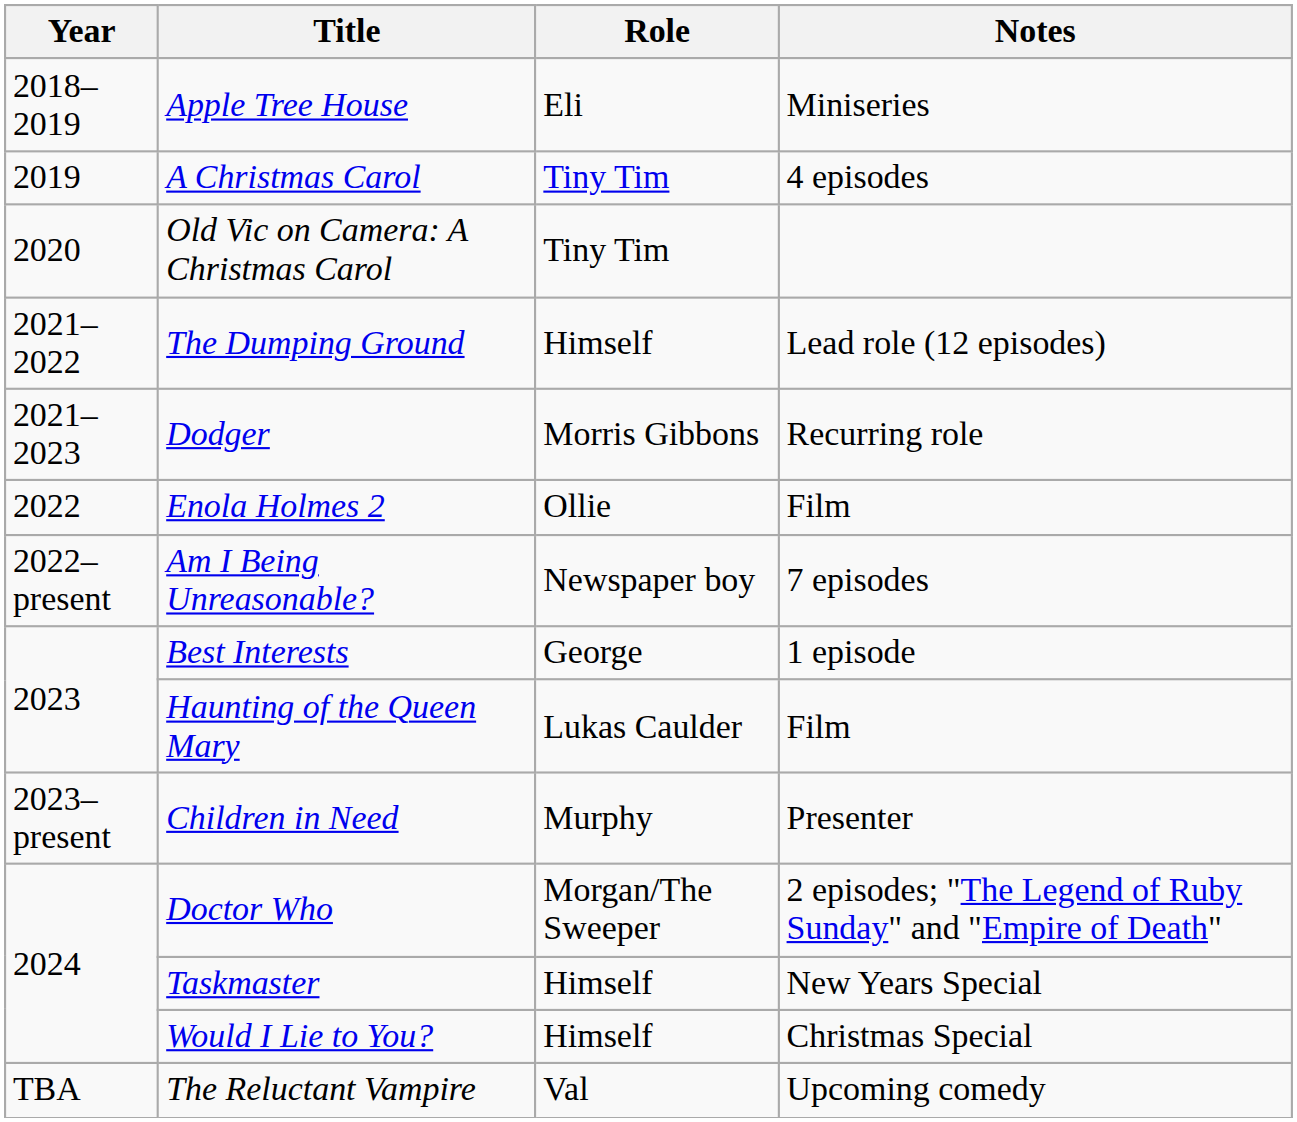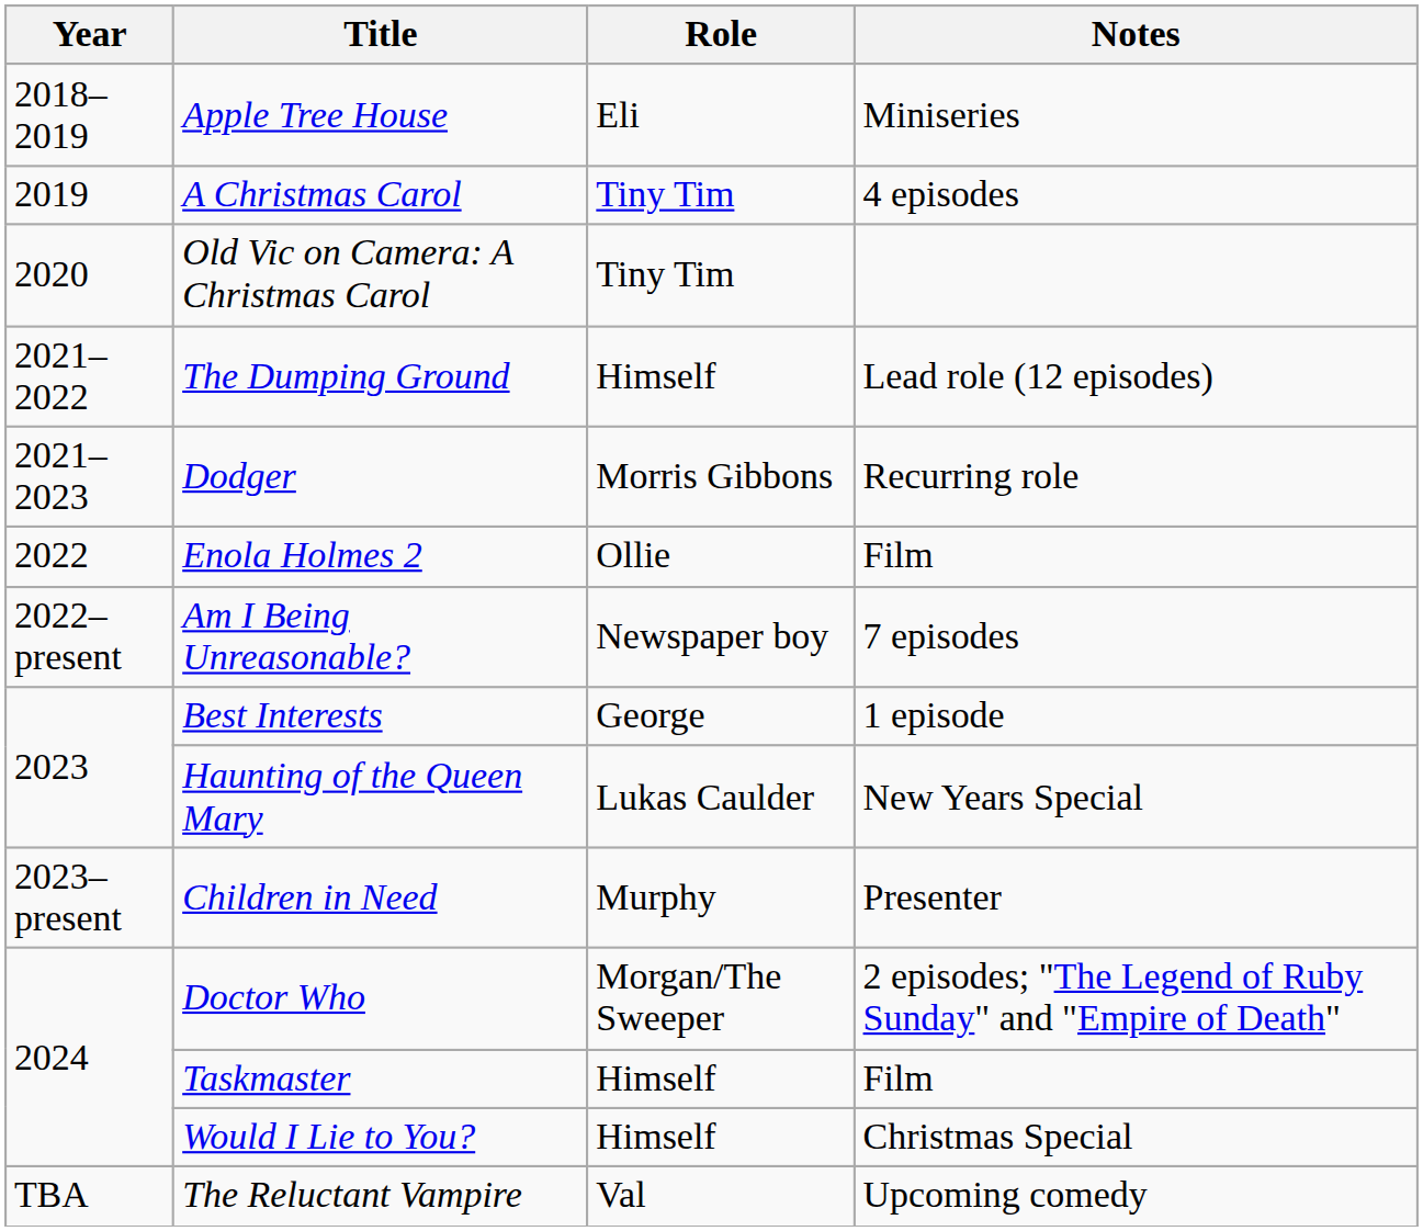Haunting of the Queen Mary | Notes: Film -> New Years Special
Taskmaster | Notes: New Years Special -> Film
